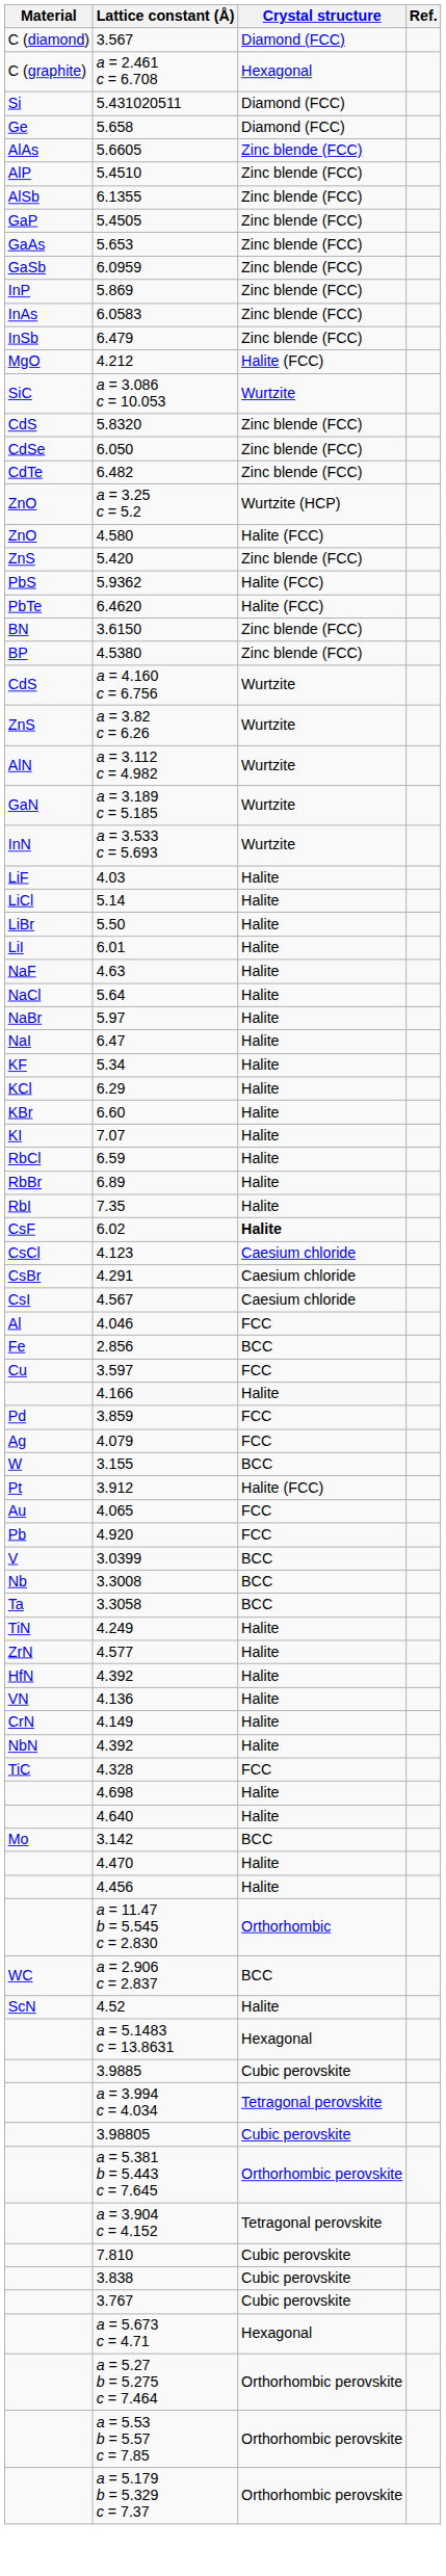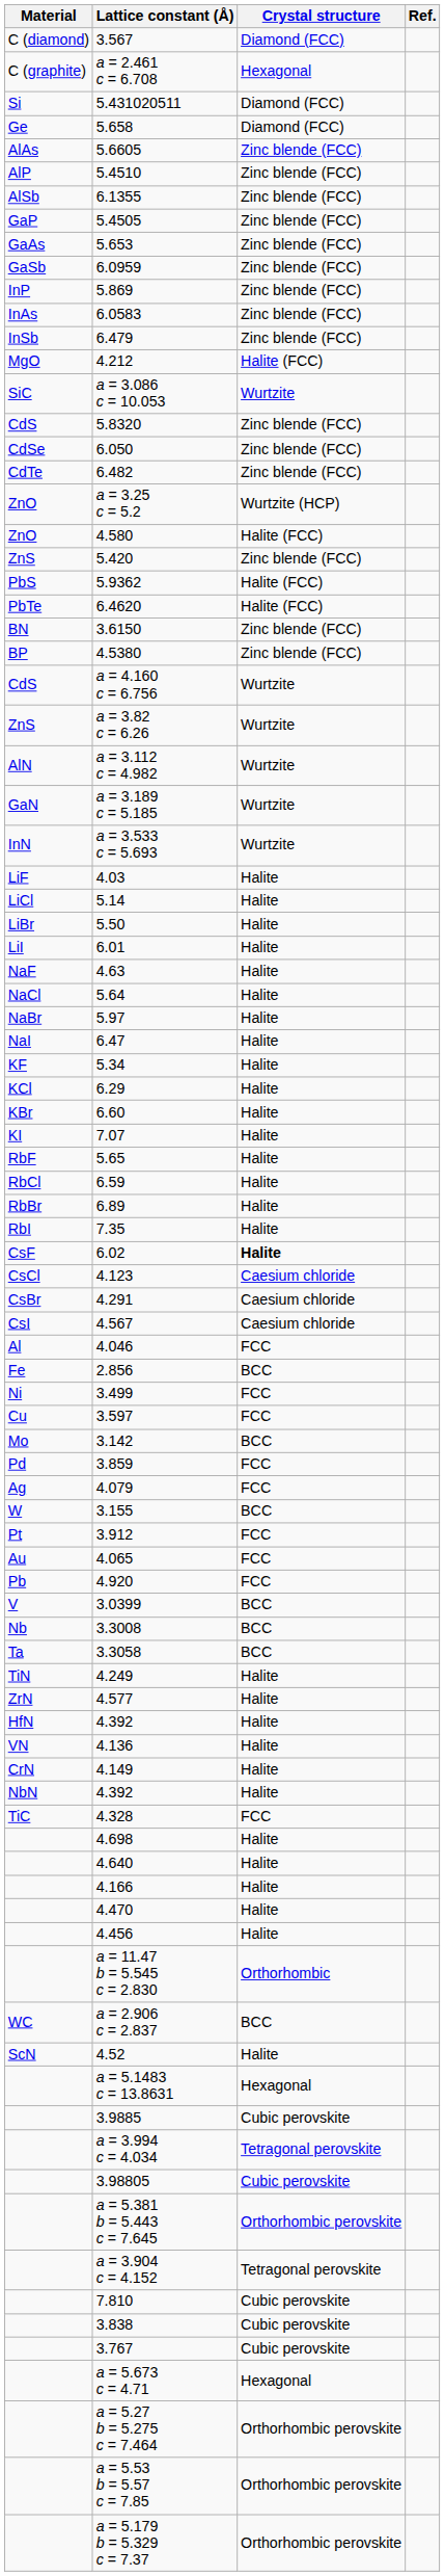+ row: RbF | 5.65 | Halite
+ row: Ni | 3.499 | FCC
rows swapped: 3.142 <-> 4.166
3.912 | Crystal structure: Halite (FCC) -> FCC
